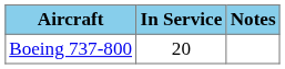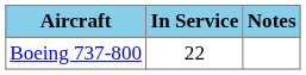Boeing 737-800 | In Service: 20 -> 22
